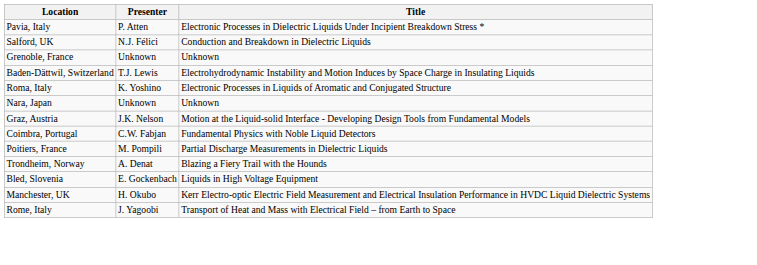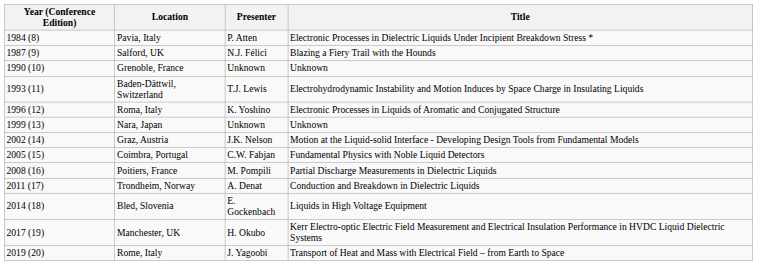+ column: Year (Conference Edition) | 1984 (8) | 1987 (9) | 1990 (10) | 1993 (11) | 1996 (12) | 1999 (13) | 2002 (14) | 2005 (15) | 2008 (16) | 2011 (17) | 2014 (18) | 2017 (19) | 2019 (20)
Salford, UK | Title: Conduction and Breakdown in Dielectric Liquids -> Blazing a Fiery Trail with the Hounds
Trondheim, Norway | Title: Blazing a Fiery Trail with the Hounds -> Conduction and Breakdown in Dielectric Liquids
